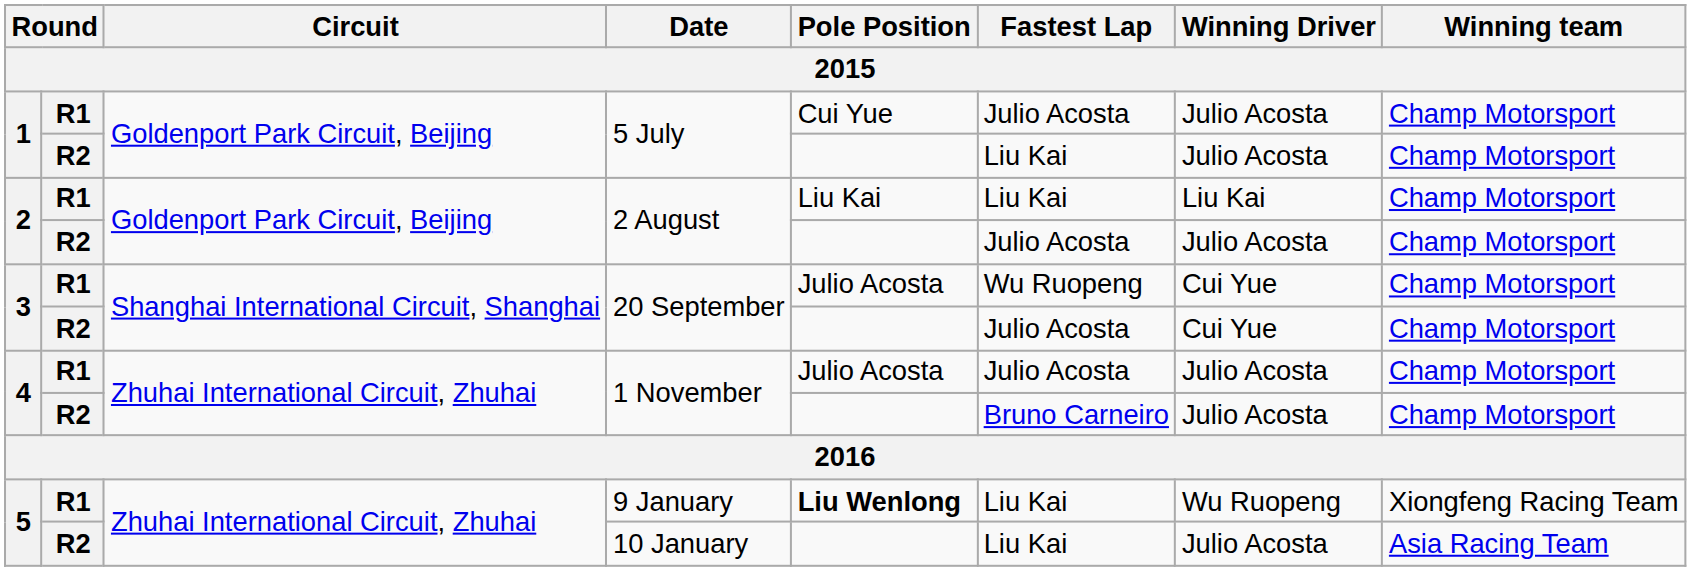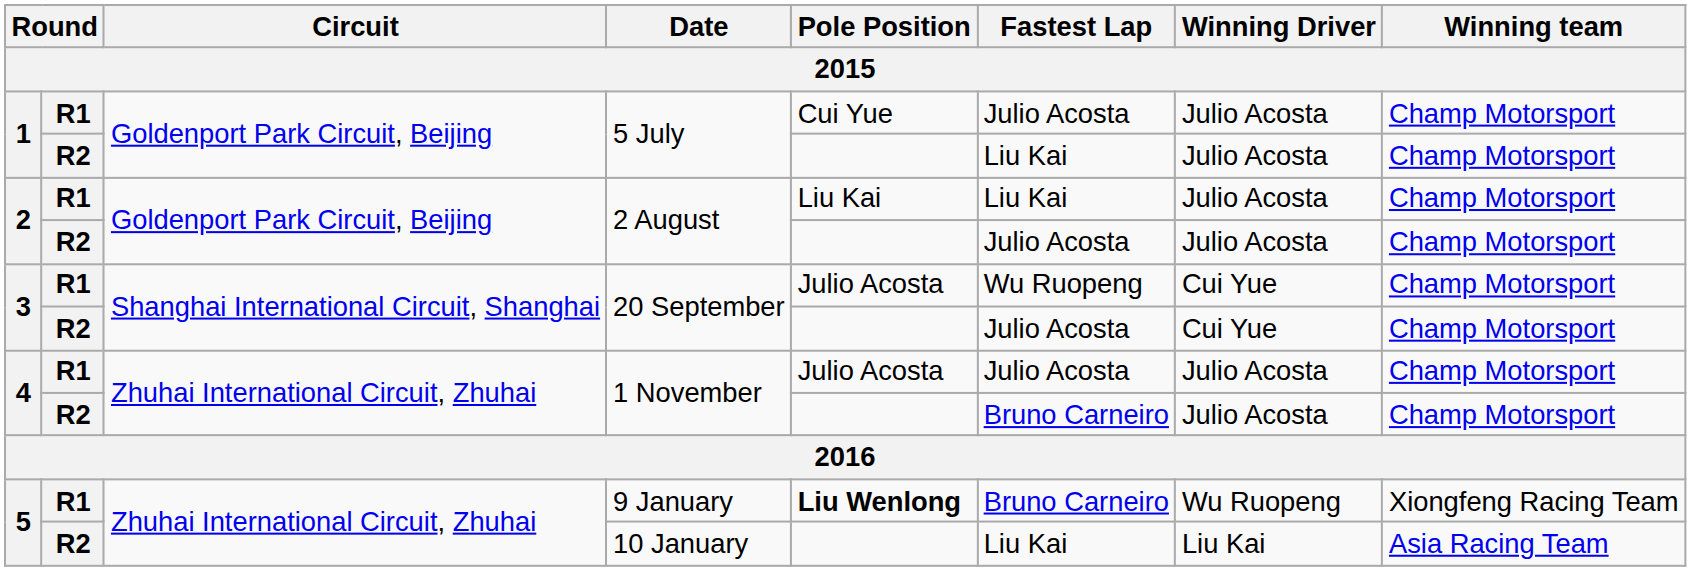R1 / 2 August | Winning Driver: Liu Kai -> Julio Acosta
9 January | Fastest Lap: Liu Kai -> Bruno Carneiro
10 January | Winning Driver: Julio Acosta -> Liu Kai
